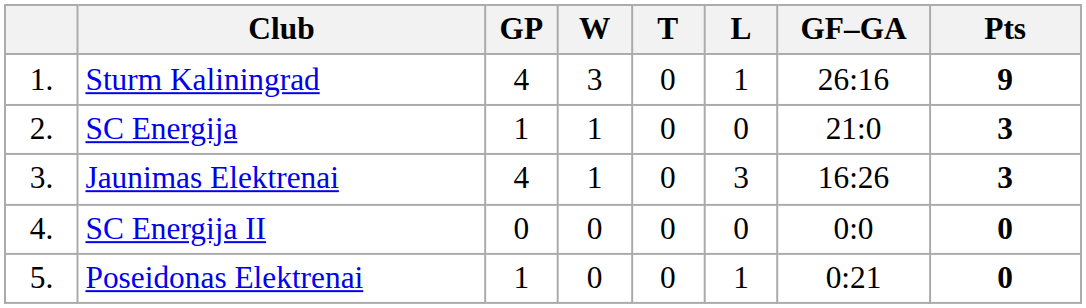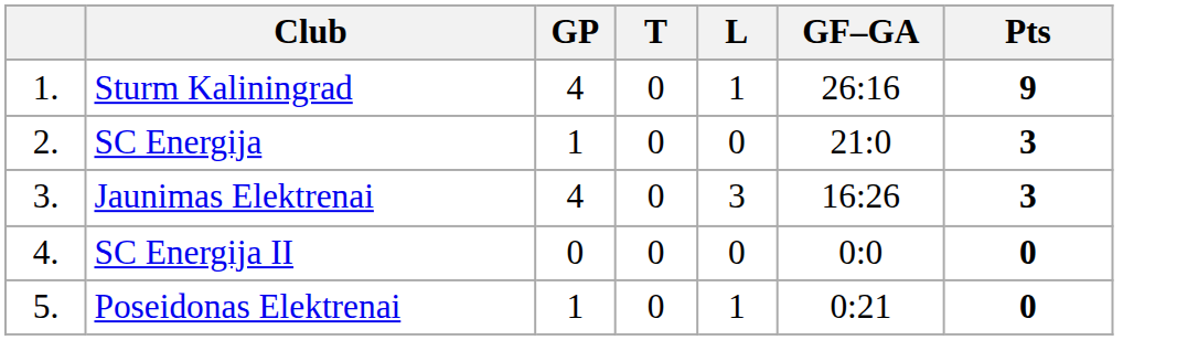- column: W | 3 | 1 | 1 | 0 | 0
